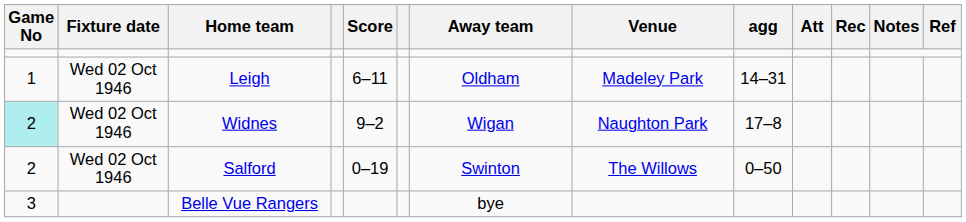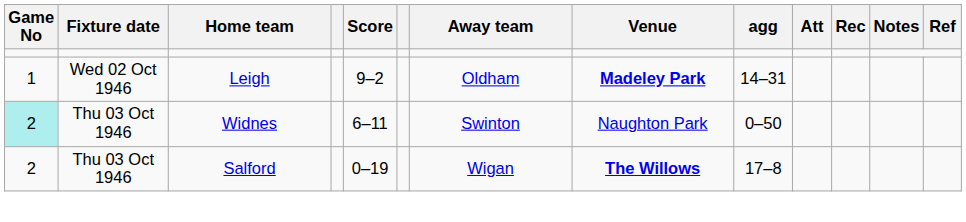Leigh | Score: 6–11 -> 9–2
Leigh | Venue: normal -> bold
Widnes | Fixture date: Wed 02 Oct 1946 -> Thu 03 Oct 1946
Widnes | Score: 9–2 -> 6–11
Widnes | Away team: Wigan -> Swinton
Widnes | agg: 17–8 -> 0–50
Salford | Fixture date: Wed 02 Oct 1946 -> Thu 03 Oct 1946
Salford | Away team: Swinton -> Wigan
Salford | Venue: normal -> bold
Salford | agg: 0–50 -> 17–8
- row: 3 | Belle Vue Rangers | bye
